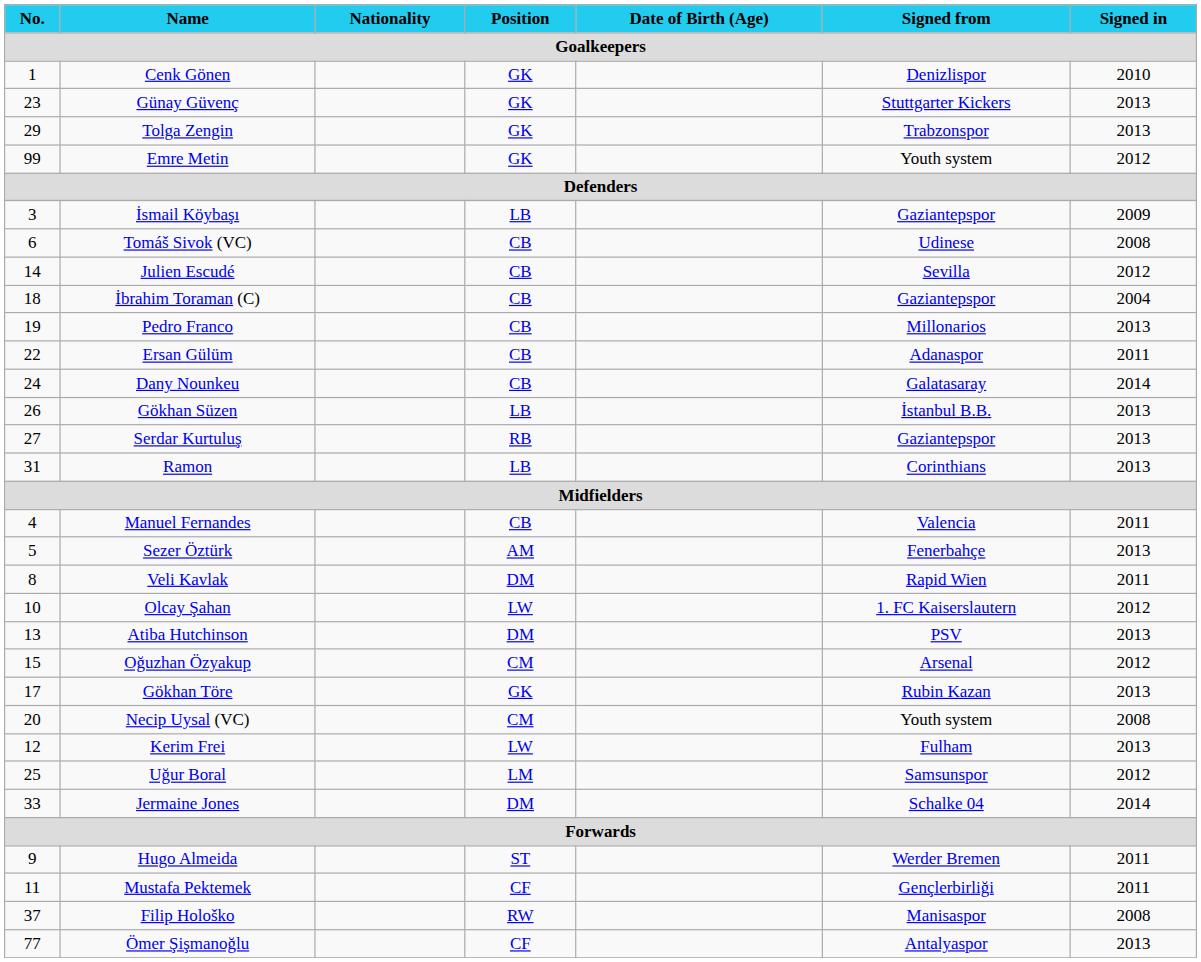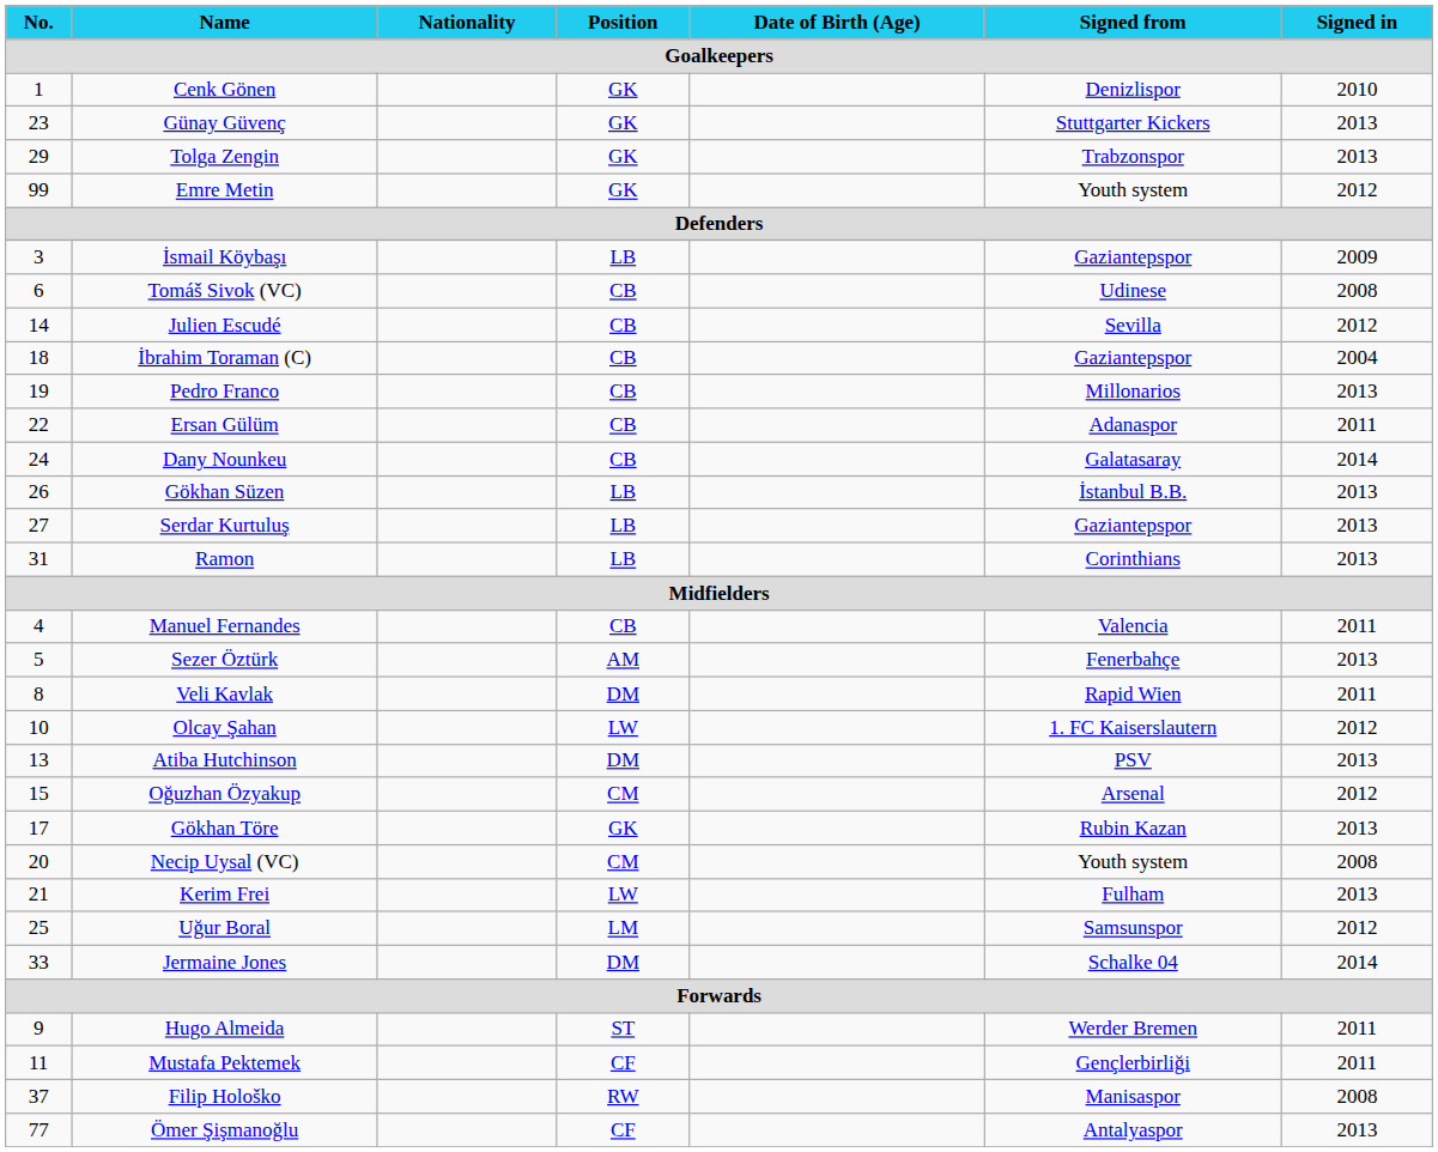Serdar Kurtuluş | Position: RB -> LB
Kerim Frei | No.: 12 -> 21
